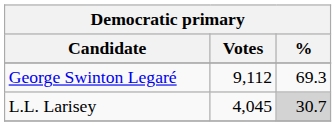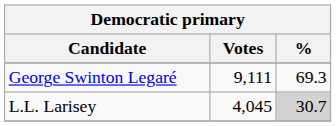George Swinton Legaré | Votes: 9,112 -> 9,111
